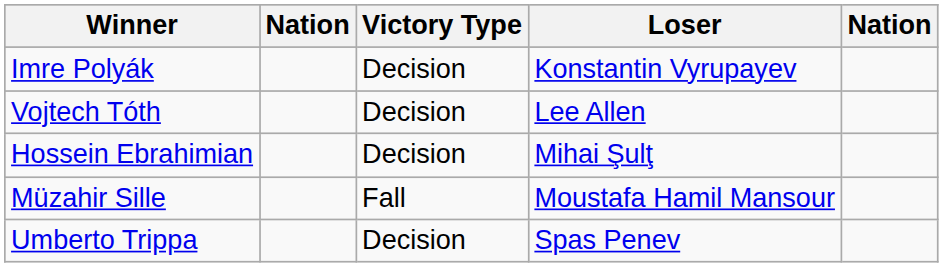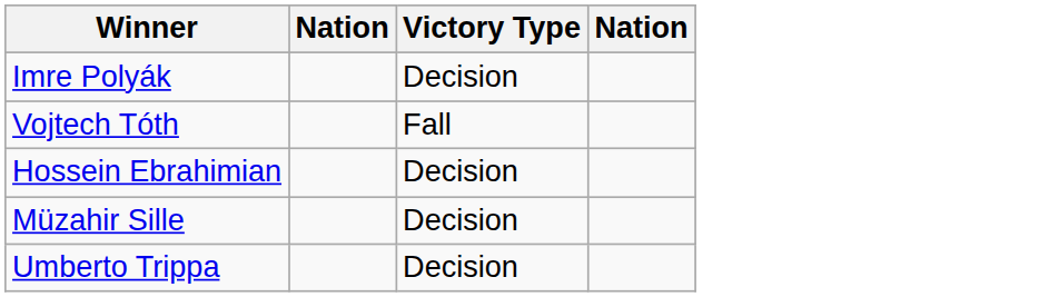- column: Loser | Konstantin Vyrupayev | Lee Allen | Mihai Şulţ | Moustafa Hamil Mansour | Spas Penev
Vojtech Tóth | Victory Type: Decision -> Fall
Müzahir Sille | Victory Type: Fall -> Decision
